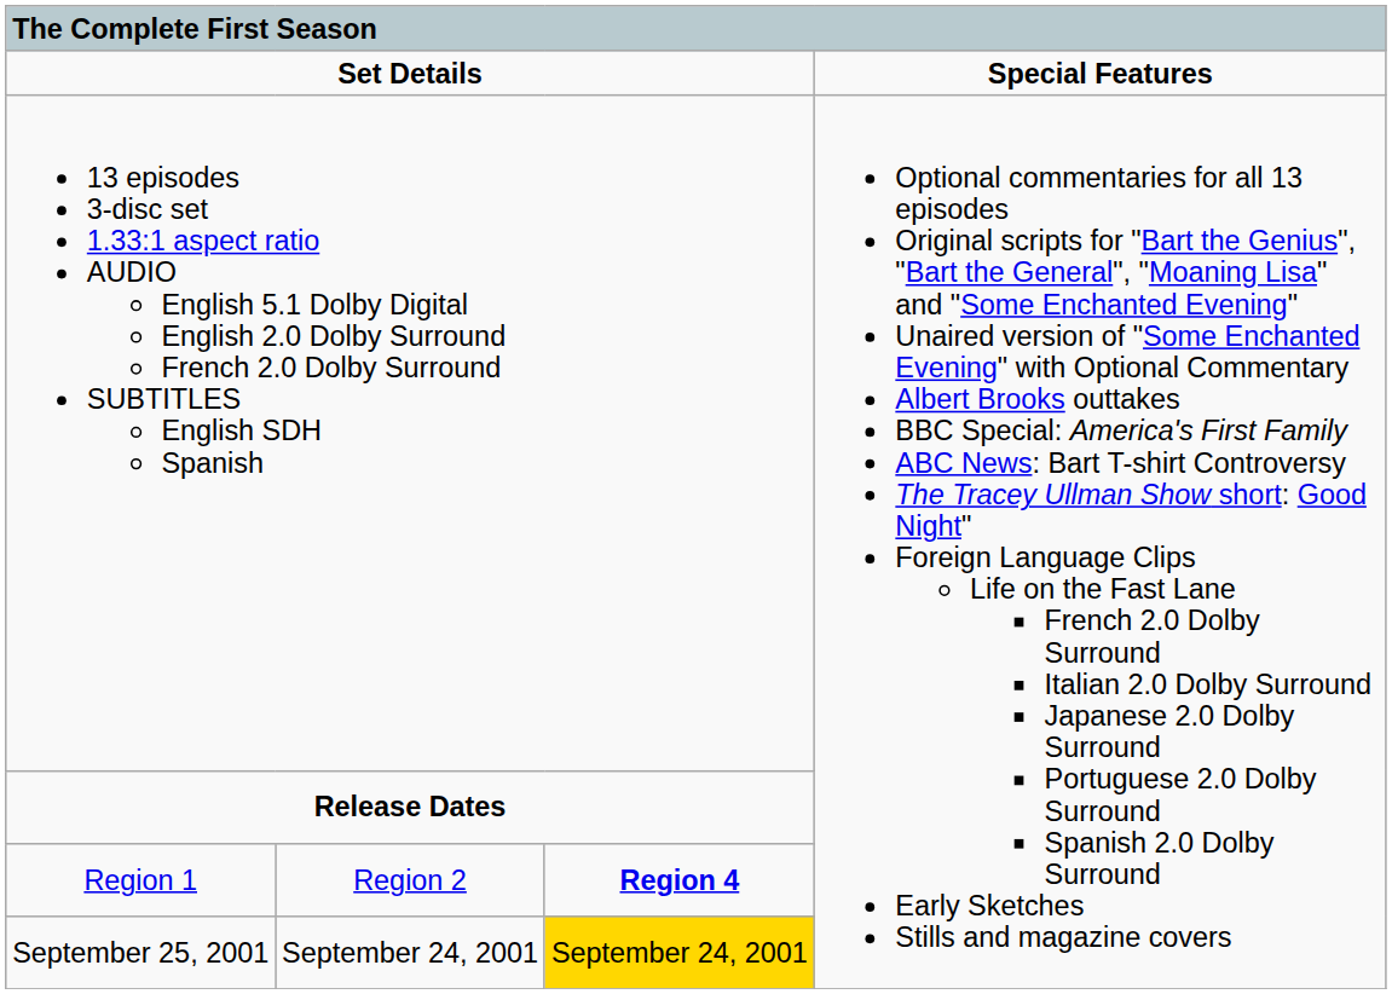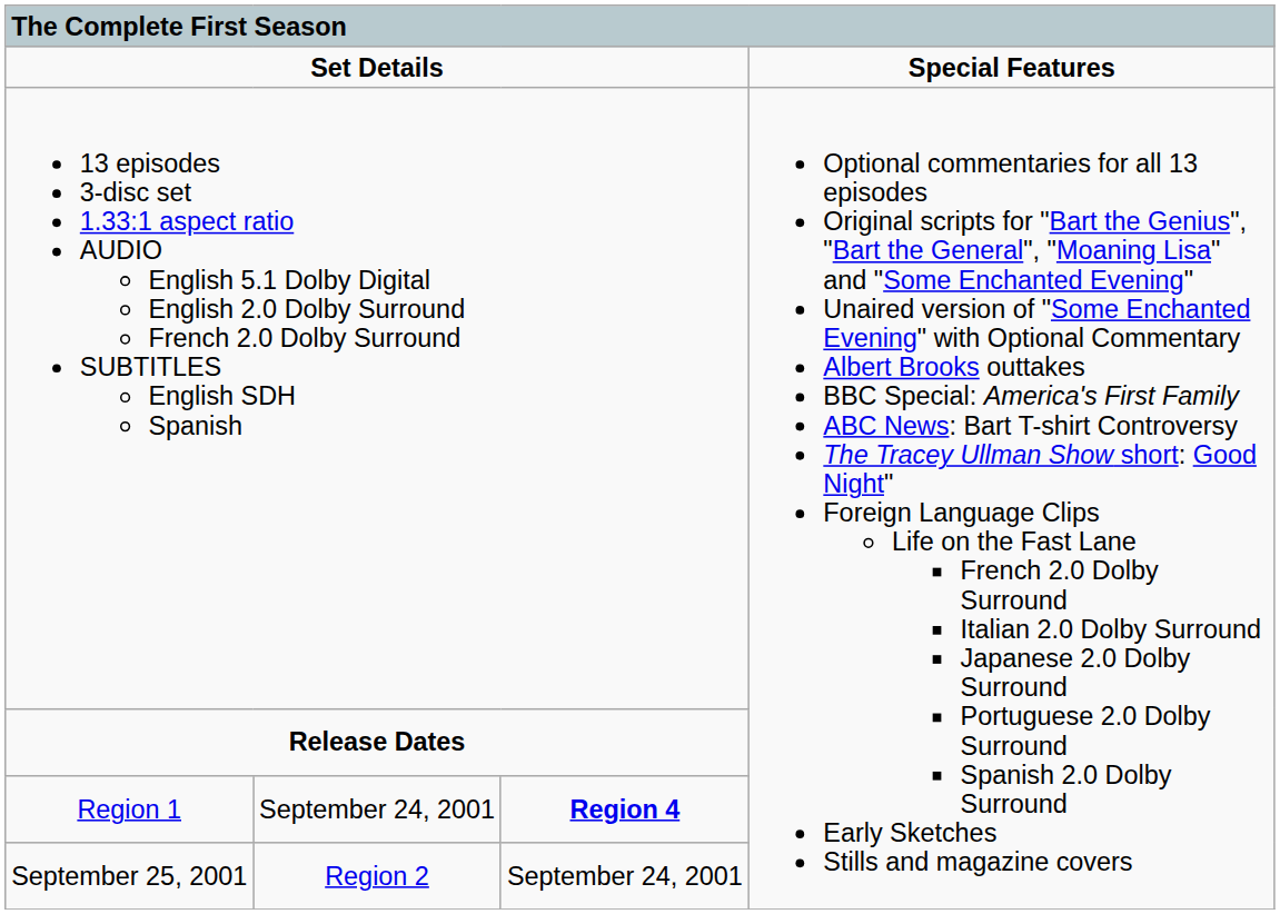Region 1 | column 2: Region 2 -> September 24, 2001
September 25, 2001 | column 2: September 24, 2001 -> Region 2
September 25, 2001 | column 3: gold background -> no background
